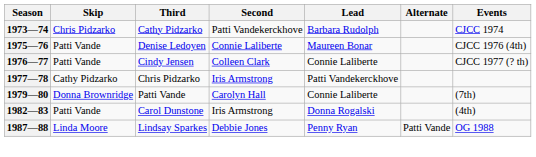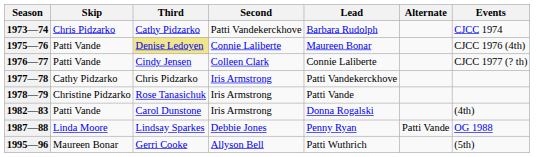1975—76 | Third: no background -> khaki background
+ row: 1978—79 | Christine Pidzarko | Rose Tanasichuk | Iris Armstrong | Patti Vande
- row: 1979—80 | Donna Brownridge | Patti Vande | Carolyn Hall | Connie Laliberte | (7th)
+ row: 1995—96 | Maureen Bonar | Gerri Cooke | Allyson Bell | Patti Wuthrich | (5th)
